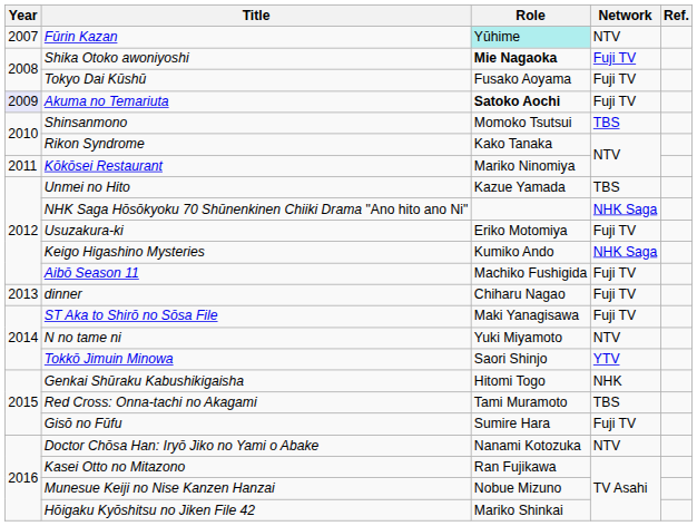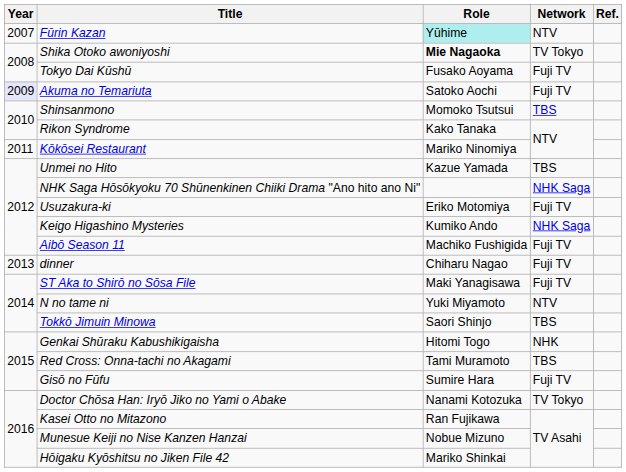Shika Otoko awoniyoshi | Network: Fuji TV -> TV Tokyo
Akuma no Temariuta | Role: bold -> normal
Tokkō Jimuin Minowa | Network: YTV -> TBS
Doctor Chōsa Han: Iryō Jiko no Yami o Abake | Network: NTV -> TV Tokyo
